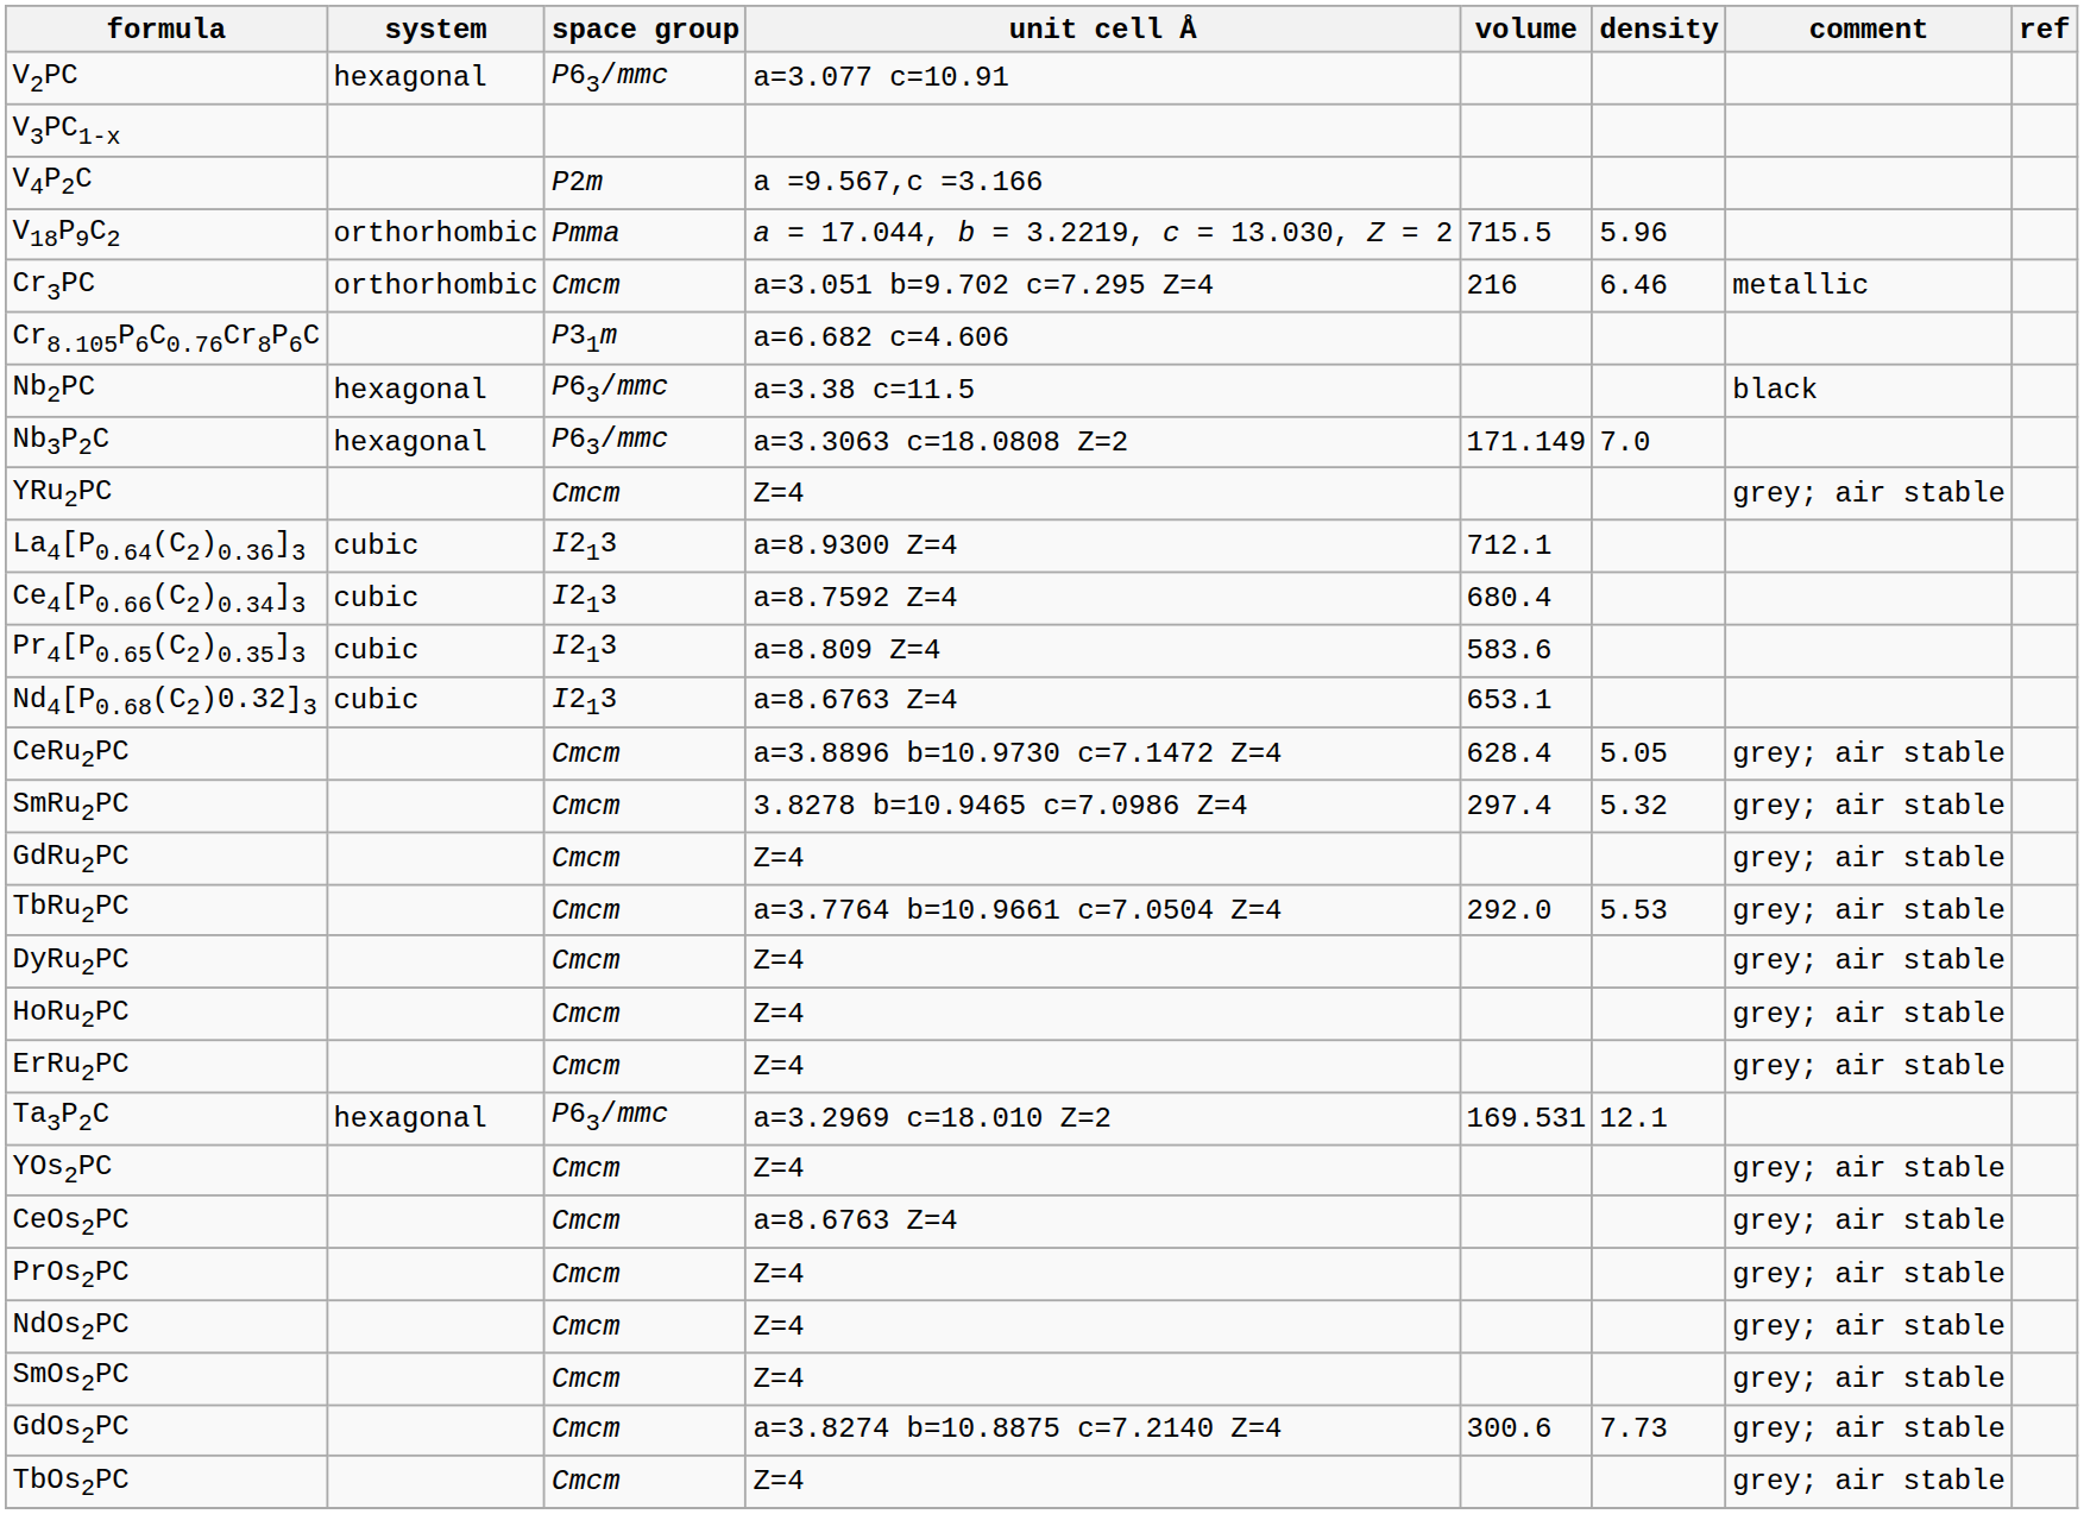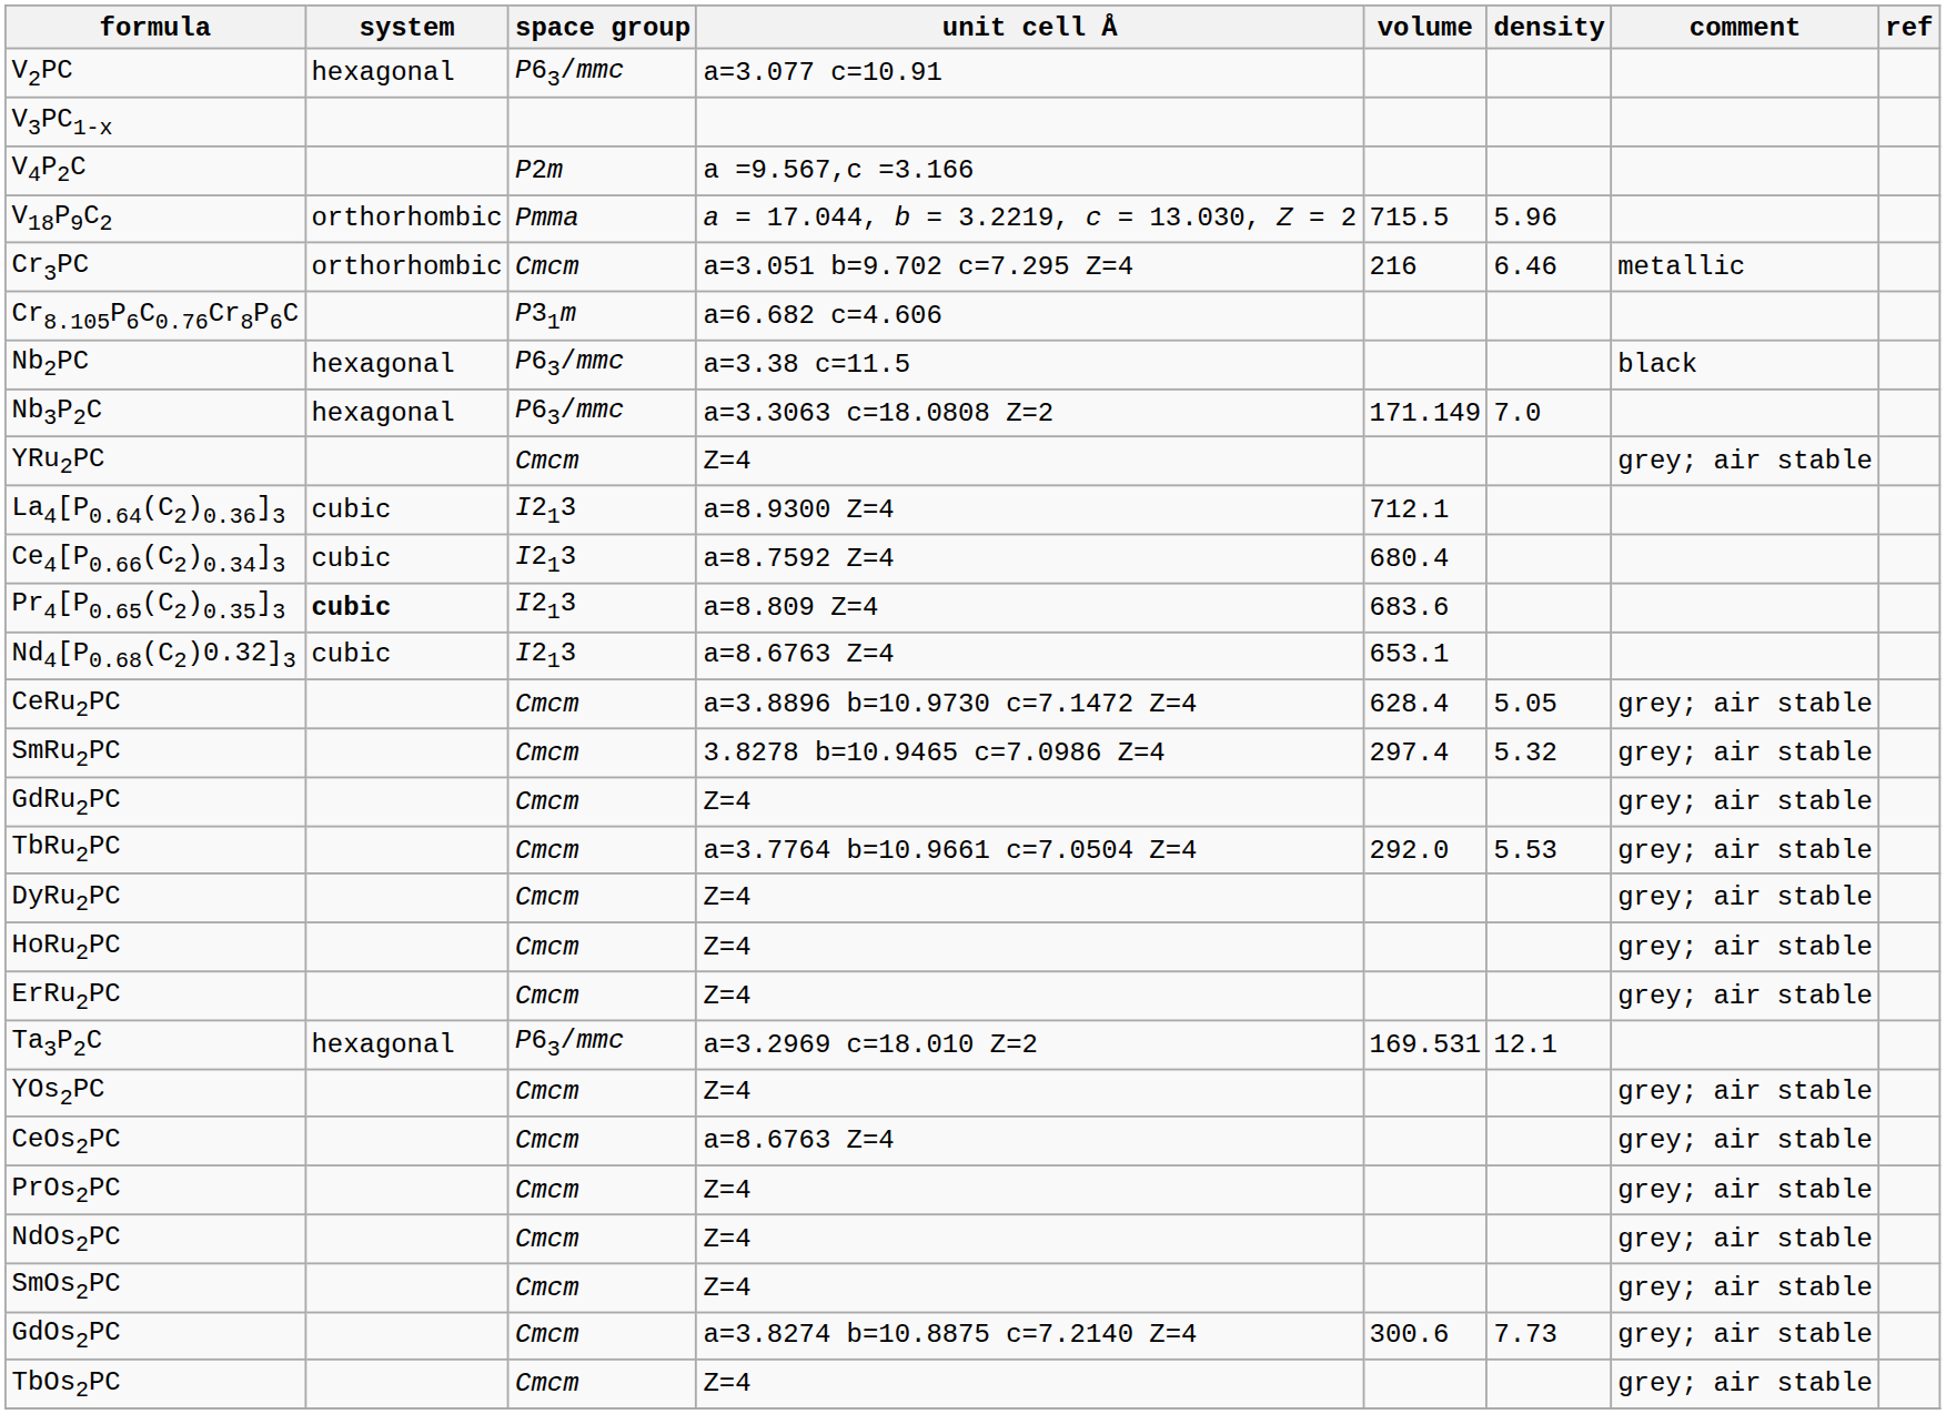Pr4[P0.65(C2)0.35]3 | system: normal -> bold
Pr4[P0.65(C2)0.35]3 | volume: 583.6 -> 683.6
